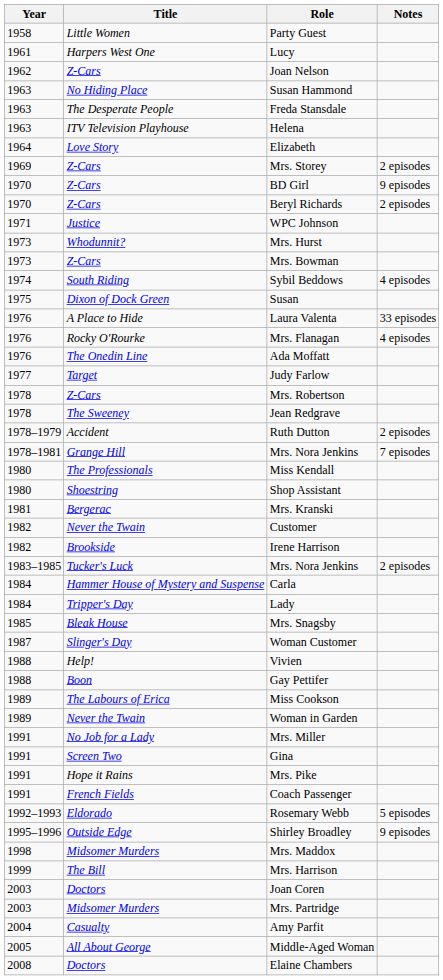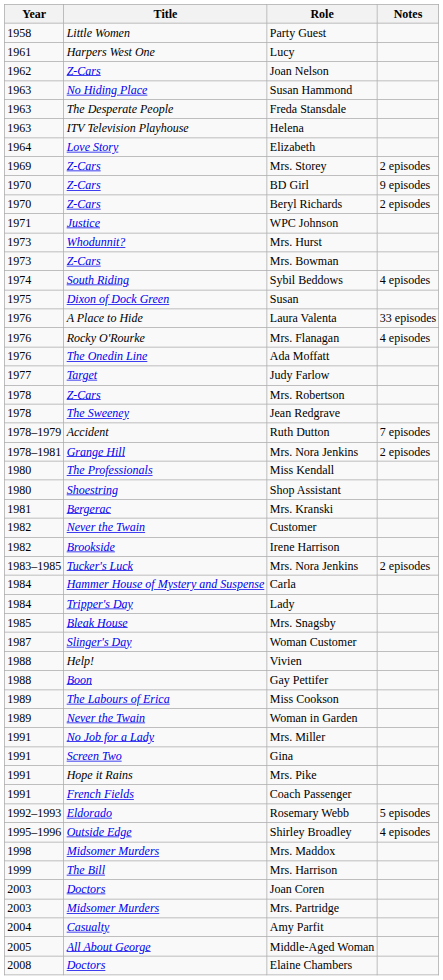Ruth Dutton | Notes: 2 episodes -> 7 episodes
Grange Hill / Mrs. Nora Jenkins | Notes: 7 episodes -> 2 episodes
Shirley Broadley | Notes: 9 episodes -> 4 episodes
